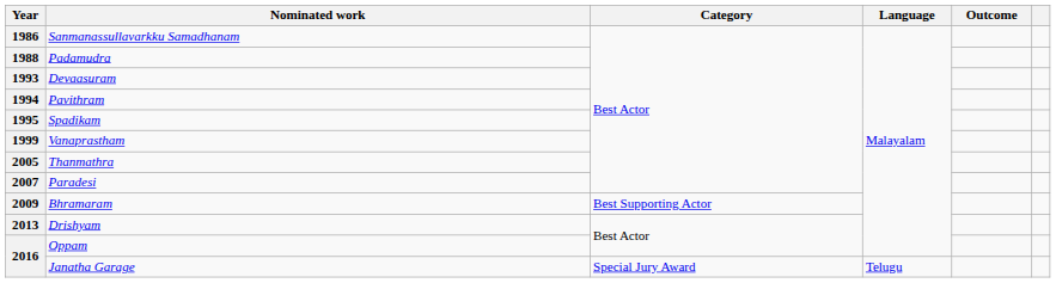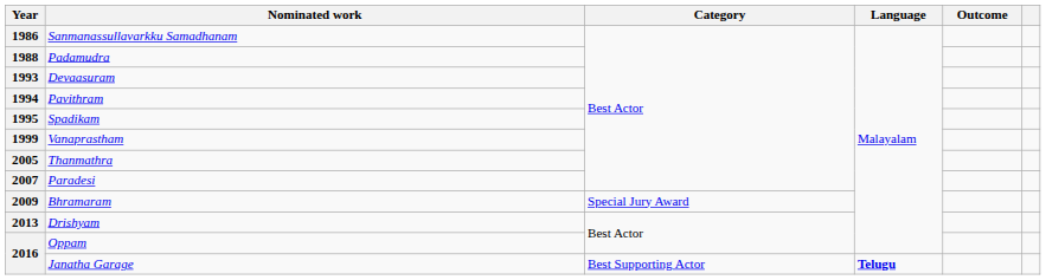2009 | Category: Best Supporting Actor -> Special Jury Award
2016 / Janatha Garage | Category: Special Jury Award -> Best Supporting Actor
2016 / Janatha Garage | Language: normal -> bold
